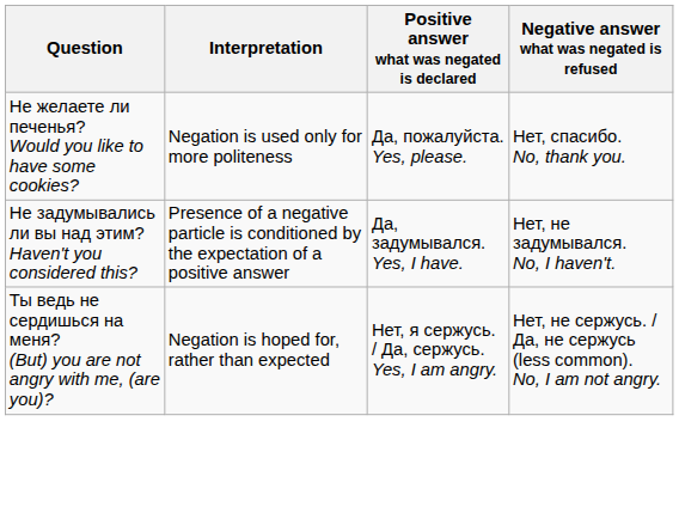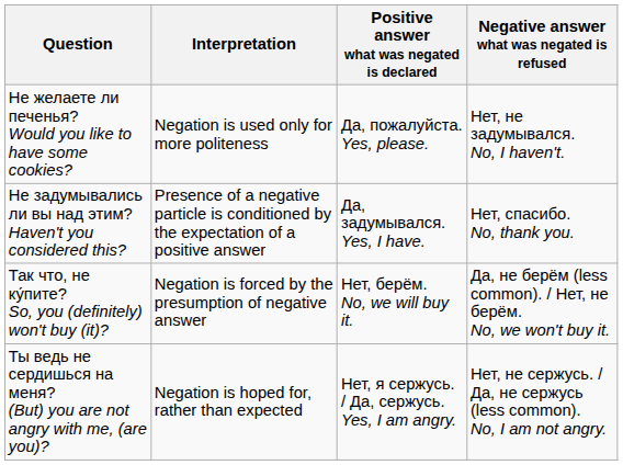Не желаете ли печенья? Would you like to have some cookies? | Negative answer what was negated is refused: Нет, спасибо. No, thank you. -> Нет, не задумывался. No, I haven't.
Не задумывались ли вы над этим? Haven't you considered this? | Negative answer what was negated is refused: Нет, не задумывался. No, I haven't. -> Нет, спасибо. No, thank you.
+ row: Так что, не ку́пите? So, you (definitely) won't buy (it)? | Negation is forced by the presumption of negative answer | Нет, берём. No, we will buy it. | Да, не берём (less common). / Нет, не берём. No, we won't buy it.
